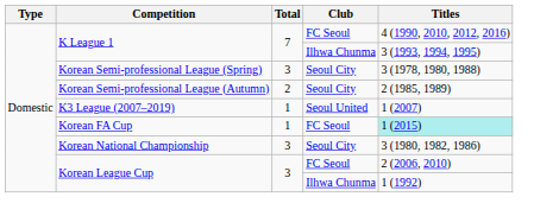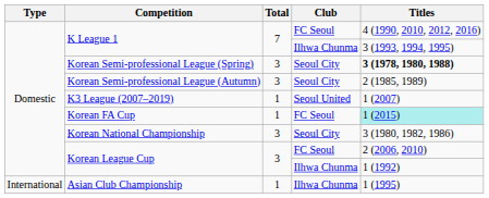Korean Semi-professional League (Spring) | Titles: normal -> bold
Korean Semi-professional League (Autumn) | Total: 2 -> 3
+ row: International | Asian Club Championship | 1 | Ilhwa Chunma | 1 (1995)
